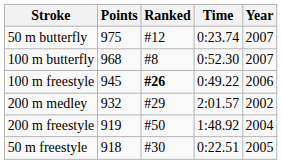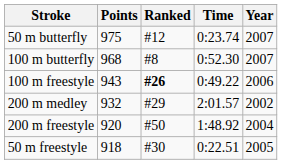100 m freestyle | Points: 945 -> 943
200 m freestyle | Points: 919 -> 920
